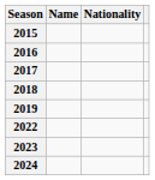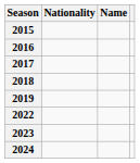columns swapped: Name <-> Nationality
